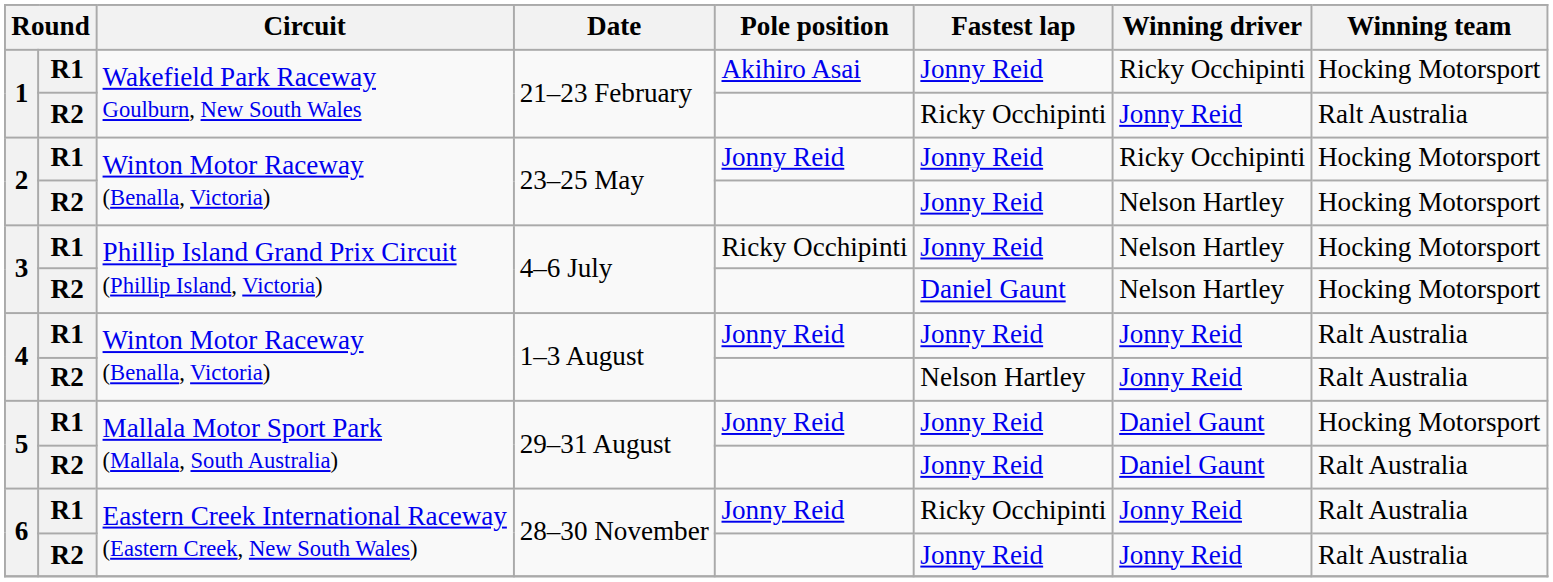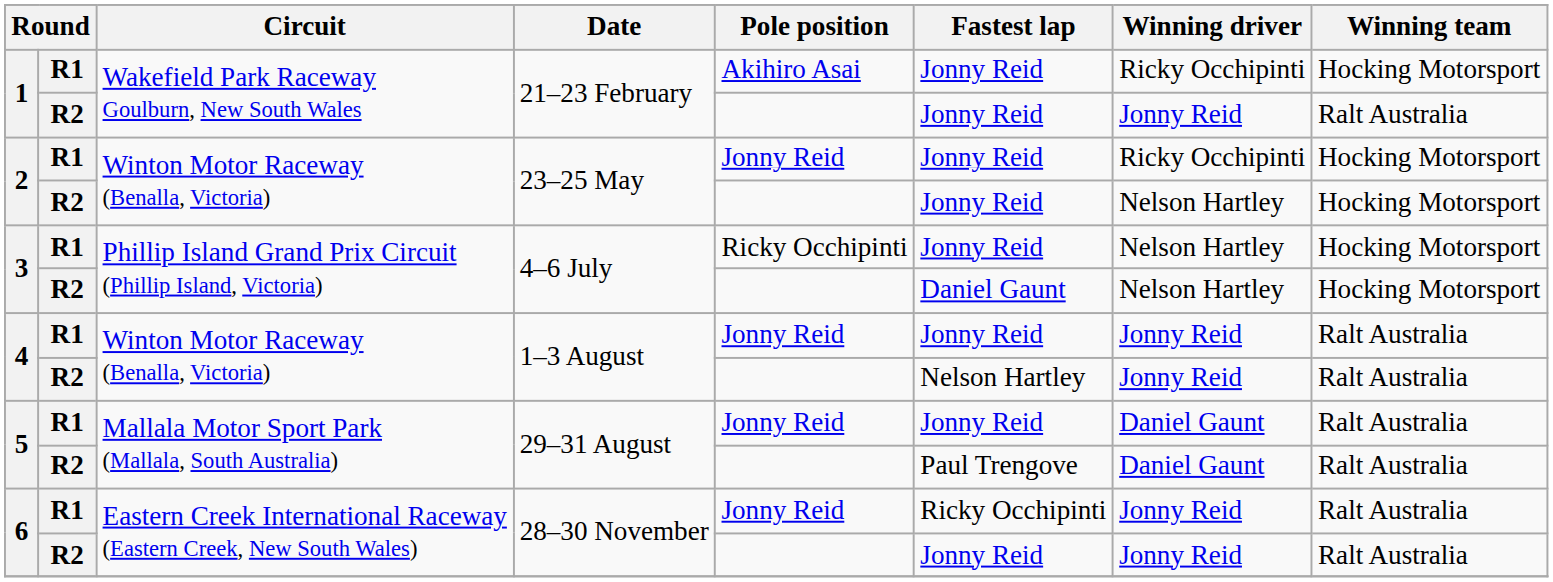1 / R2 | Fastest lap: Ricky Occhipinti -> Jonny Reid
5 / R1 | Winning team: Hocking Motorsport -> Ralt Australia
5 / R2 | Fastest lap: Jonny Reid -> Paul Trengove
